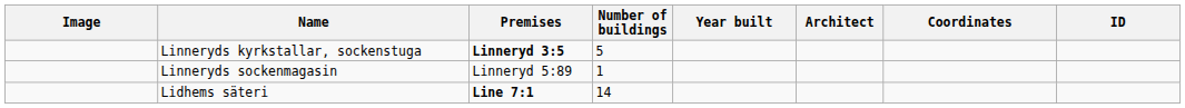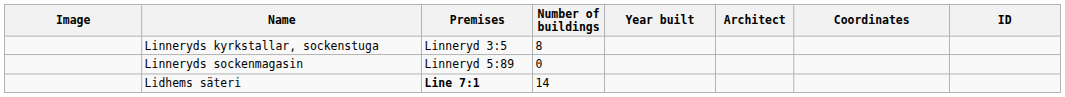Linneryds kyrkstallar, sockenstuga | Premises: bold -> normal
Linneryds kyrkstallar, sockenstuga | Number of buildings: 5 -> 8
Linneryds sockenmagasin | Number of buildings: 1 -> 0
